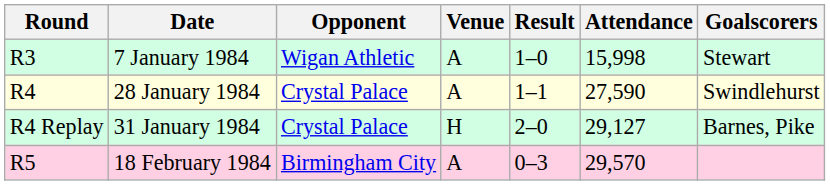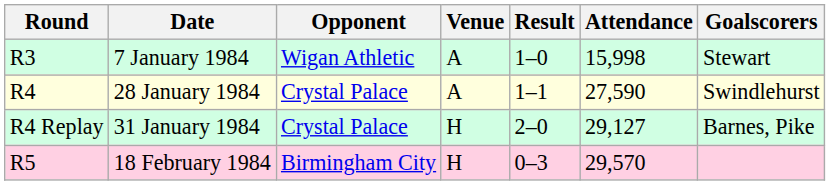18 February 1984 | Venue: A -> H
